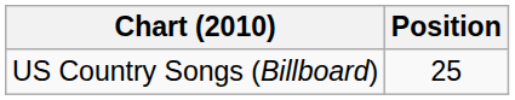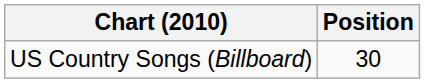US Country Songs (Billboard) | Position: 25 -> 30
